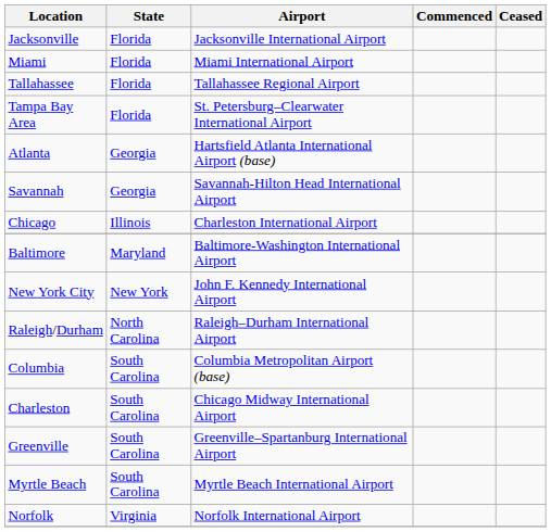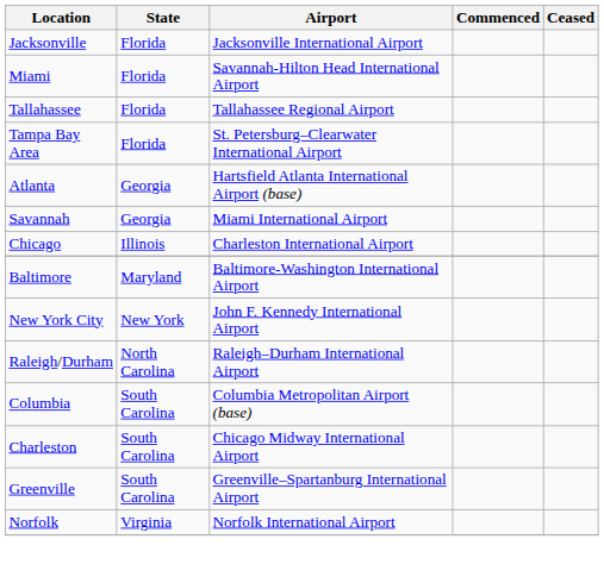Miami | Airport: Miami International Airport -> Savannah-Hilton Head International Airport
Savannah | Airport: Savannah-Hilton Head International Airport -> Miami International Airport
- row: Myrtle Beach | South Carolina | Myrtle Beach International Airport
